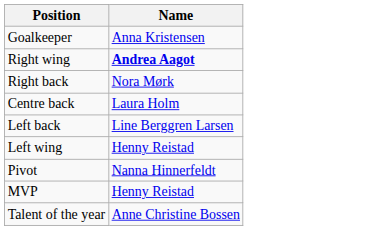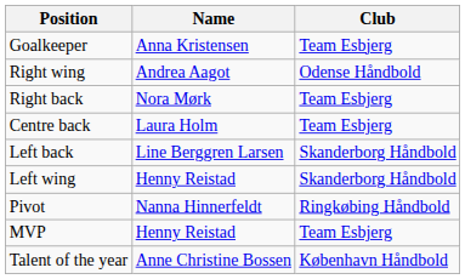+ column: Club | Team Esbjerg | Odense Håndbold | Team Esbjerg | Team Esbjerg | Skanderborg Håndbold | Skanderborg Håndbold | Ringkøbing Håndbold | Team Esbjerg | København Håndbold
Right wing | Name: bold -> normal
